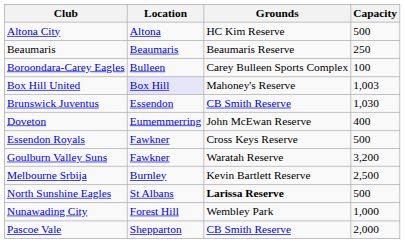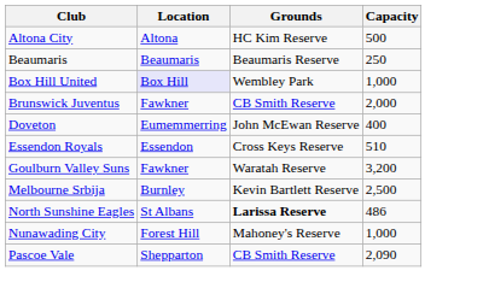- row: Boroondara-Carey Eagles | Bulleen | Carey Bulleen Sports Complex | 100
Box Hill United | Grounds: Mahoney's Reserve -> Wembley Park
Box Hill United | Capacity: 1,003 -> 1,000
Brunswick Juventus | Location: Essendon -> Fawkner
Brunswick Juventus | Capacity: 1,030 -> 2,000
Essendon Royals | Location: Fawkner -> Essendon
Essendon Royals | Capacity: 500 -> 510
North Sunshine Eagles | Capacity: 500 -> 486
Nunawading City | Grounds: Wembley Park -> Mahoney's Reserve
Pascoe Vale | Capacity: 2,000 -> 2,090
